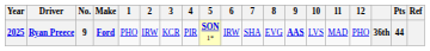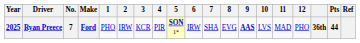Ryan Preece | No.: 9 -> 7
